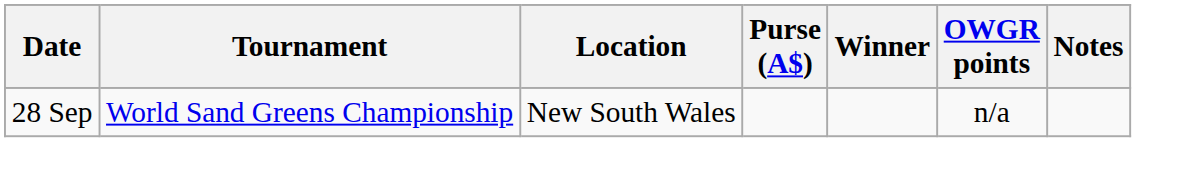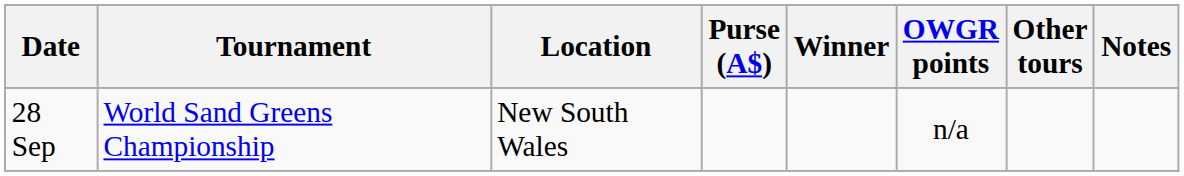+ column: Other tours
